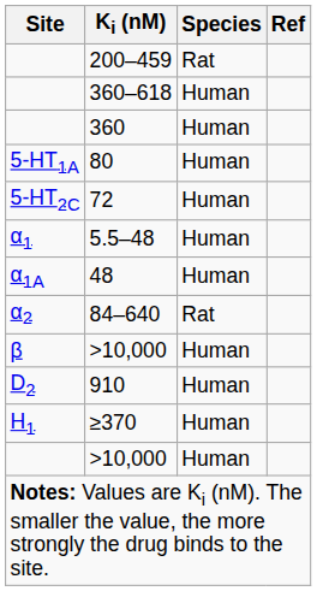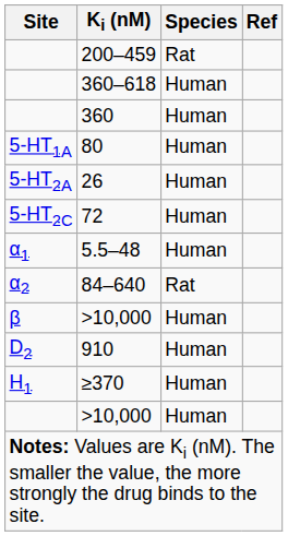+ row: 5-HT2A | 26 | Human
- row: α1A | 48 | Human
